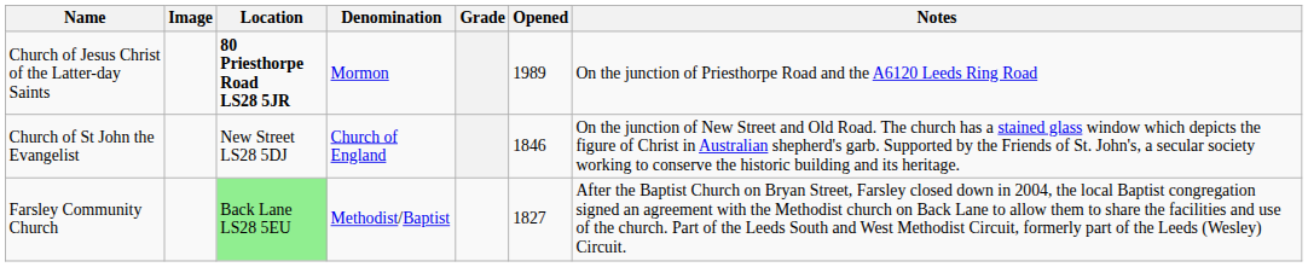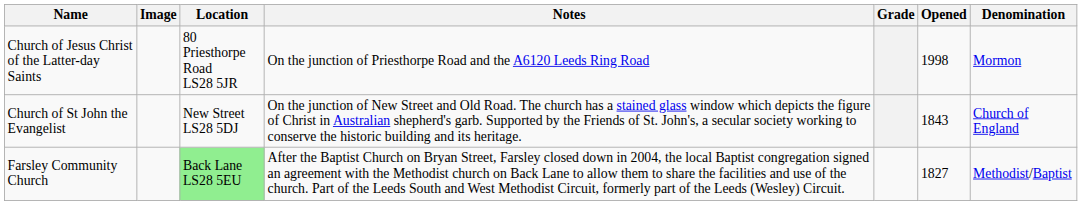columns swapped: Denomination <-> Notes
Church of Jesus Christ of the Latter-day Saints | Location: bold -> normal
Church of Jesus Christ of the Latter-day Saints | Opened: 1989 -> 1998
Church of St John the Evangelist | Opened: 1846 -> 1843
